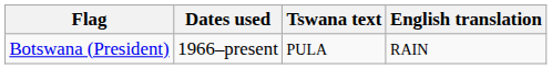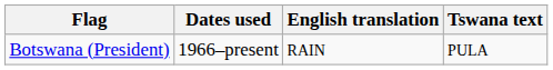columns swapped: Tswana text <-> English translation
